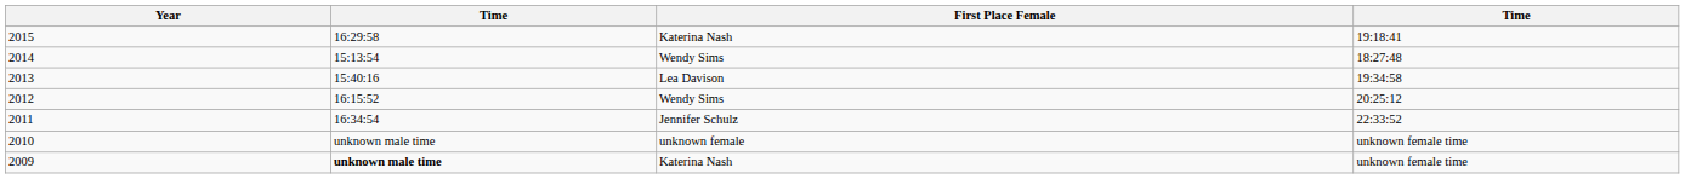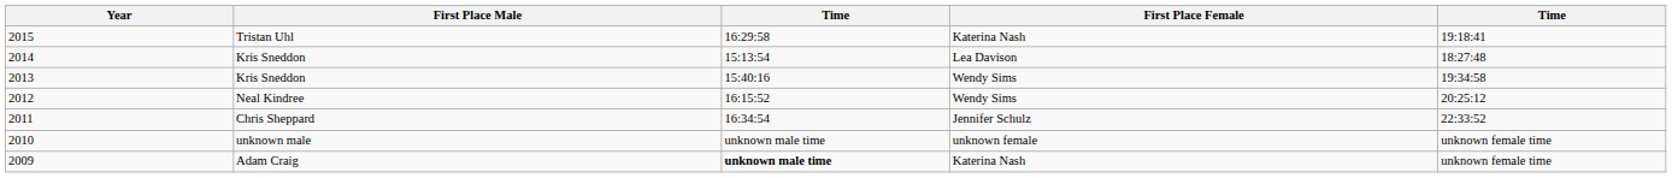+ column: First Place Male | Tristan Uhl | Kris Sneddon | Kris Sneddon | Neal Kindree | Chris Sheppard | unknown male | Adam Craig
2014 | First Place Female: Wendy Sims -> Lea Davison
2013 | First Place Female: Lea Davison -> Wendy Sims
